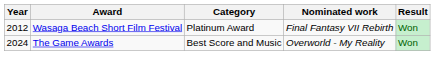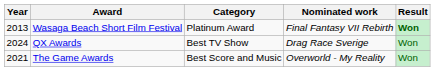Wasaga Beach Short Film Festival | Year: 2012 -> 2013
Wasaga Beach Short Film Festival | Result: normal -> bold
+ row: 2024 | QX Awards | Best TV Show | Drag Race Sverige | Won
The Game Awards | Year: 2024 -> 2021
